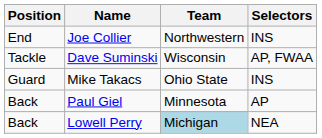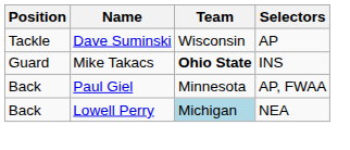- row: End | Joe Collier | Northwestern | INS
Dave Suminski | Selectors: AP, FWAA -> AP
Mike Takacs | Team: normal -> bold
Paul Giel | Selectors: AP -> AP, FWAA
